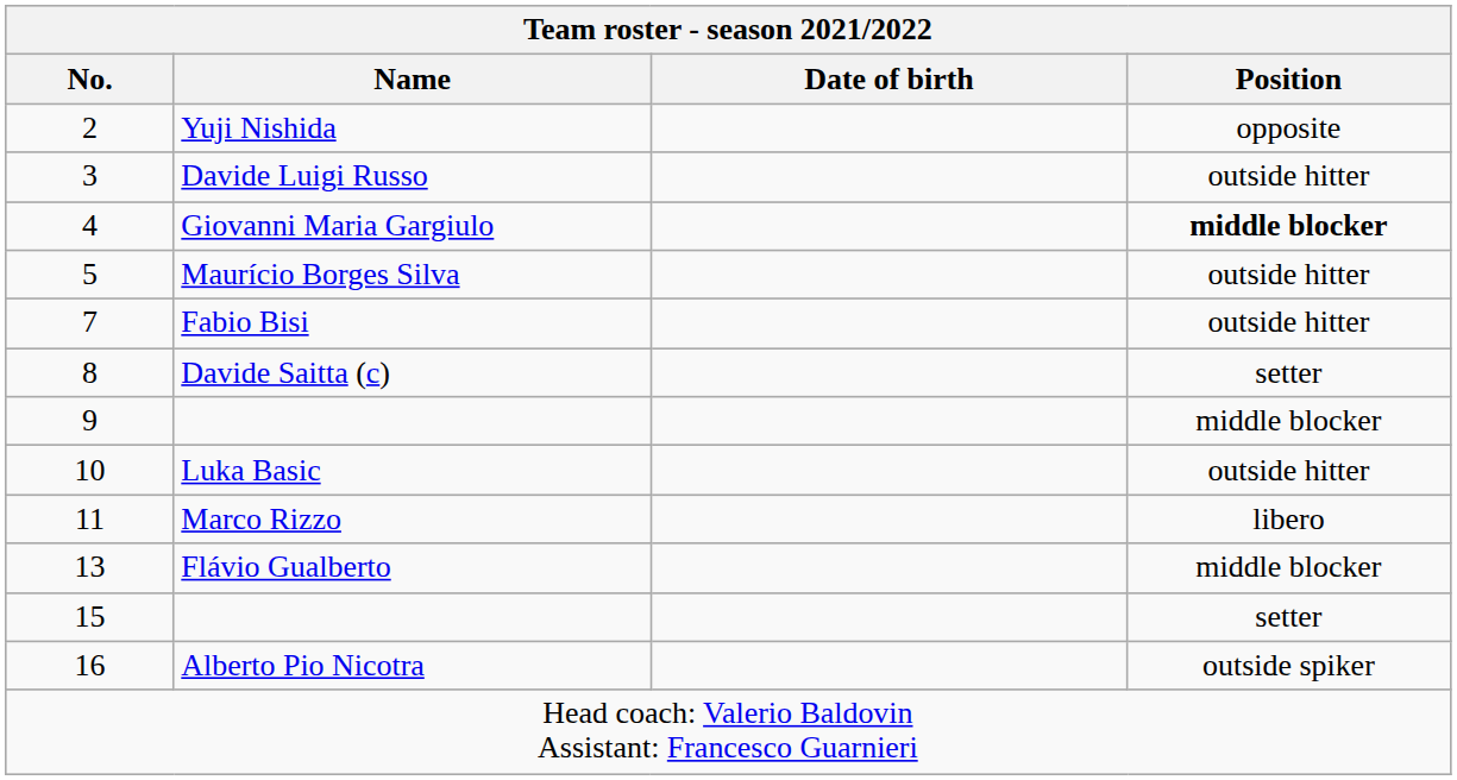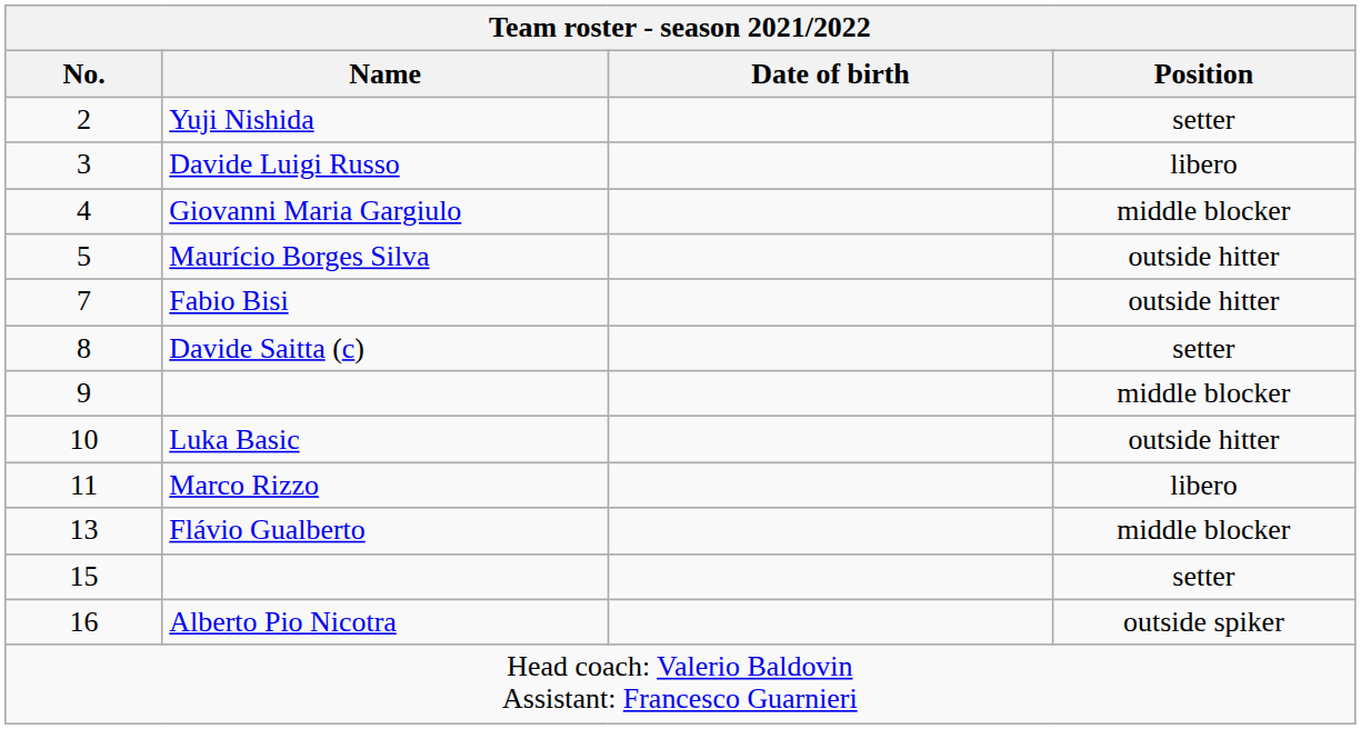Yuji Nishida | Position: opposite -> setter
Davide Luigi Russo | Position: outside hitter -> libero
Giovanni Maria Gargiulo | Position: bold -> normal
